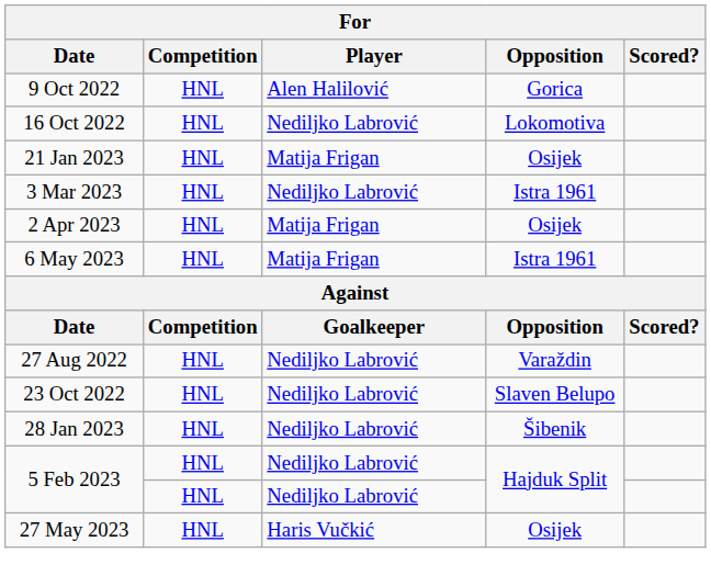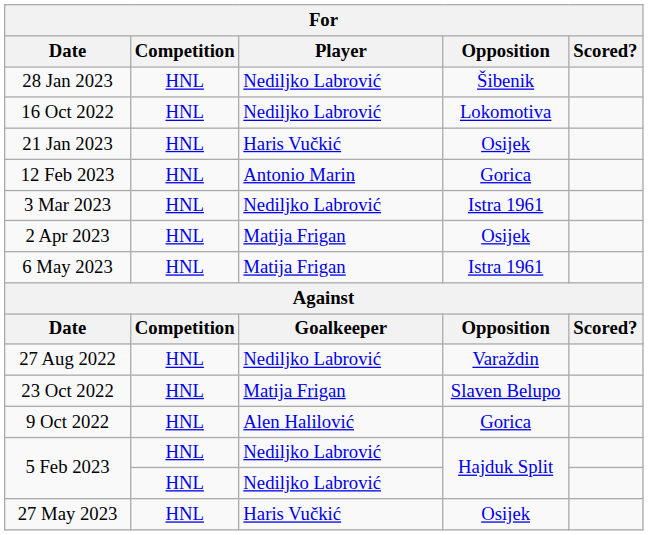rows swapped: 9 Oct 2022 <-> 28 Jan 2023
21 Jan 2023 | Player: Matija Frigan -> Haris Vučkić
+ row: 12 Feb 2023 | HNL | Antonio Marin | Gorica
23 Oct 2022 | Player: Nediljko Labrović -> Matija Frigan
